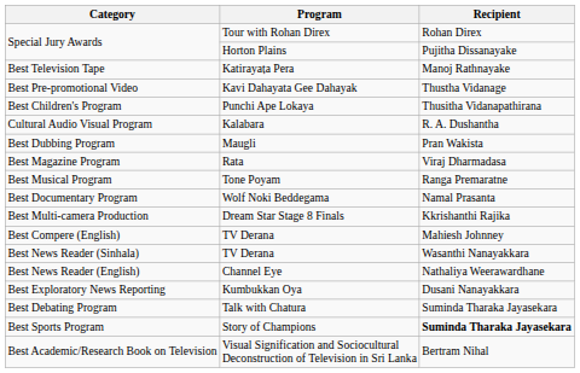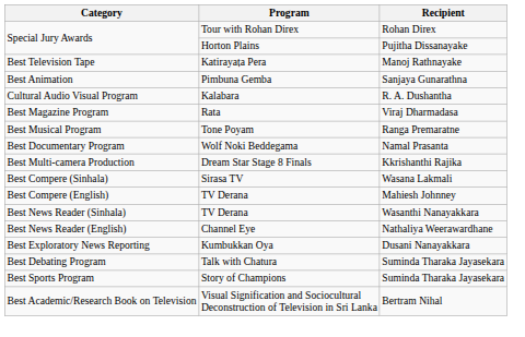- row: Best Pre-promotional Video | Kavi Dahayata Gee Dahayak | Thustha Vidanage
+ row: Best Animation | Pimbuna Gemba | Sanjaya Gunarathna
- row: Best Children's Program | Punchi Ape Lokaya | Thusitha Vidanapathirana
- row: Best Dubbing Program | Maugli | Pran Wakista
+ row: Best Compere (Sinhala) | Sirasa TV | Wasana Lakmali
Best Sports Program | Recipient: bold -> normal
